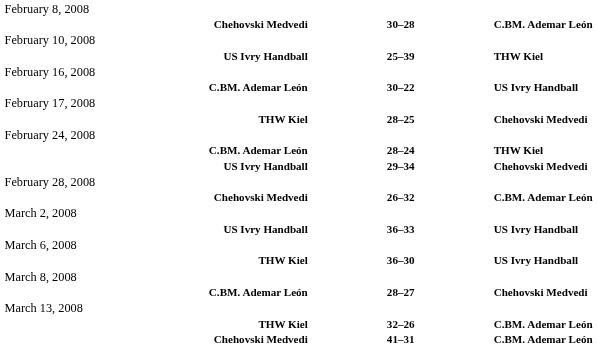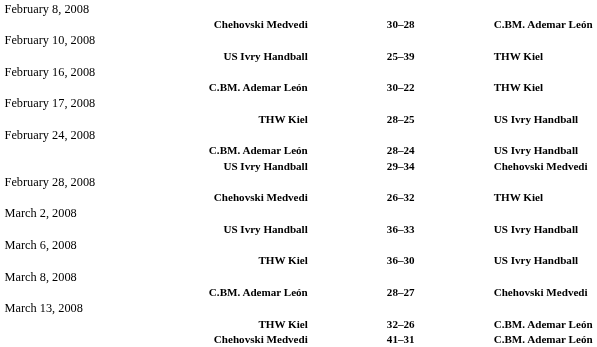C.BM. Ademar León / 30–22 | column 3: US Ivry Handball -> THW Kiel
THW Kiel / 28–25 | column 3: Chehovski Medvedi -> US Ivry Handball
C.BM. Ademar León / 28–24 | column 3: THW Kiel -> US Ivry Handball
Chehovski Medvedi / 26–32 | column 3: C.BM. Ademar León -> THW Kiel
